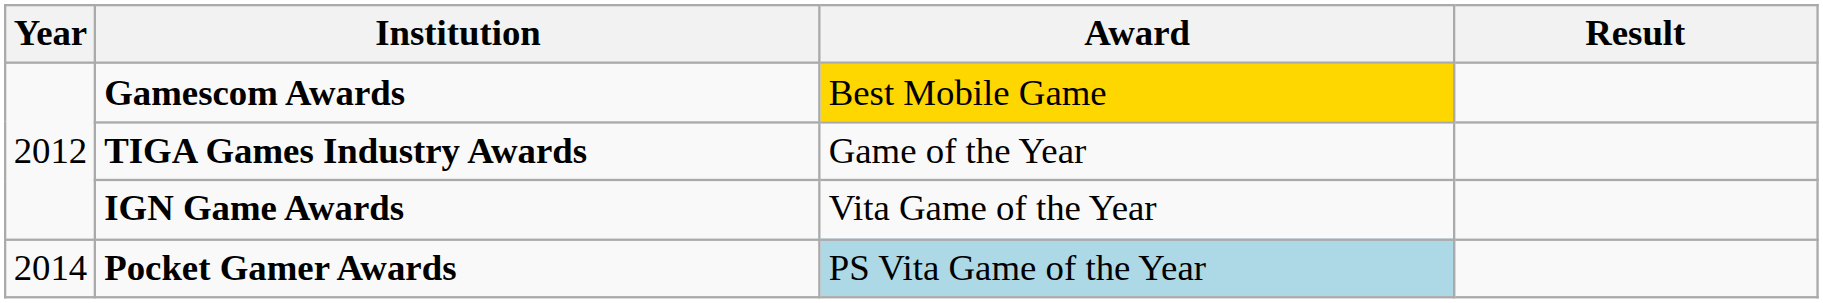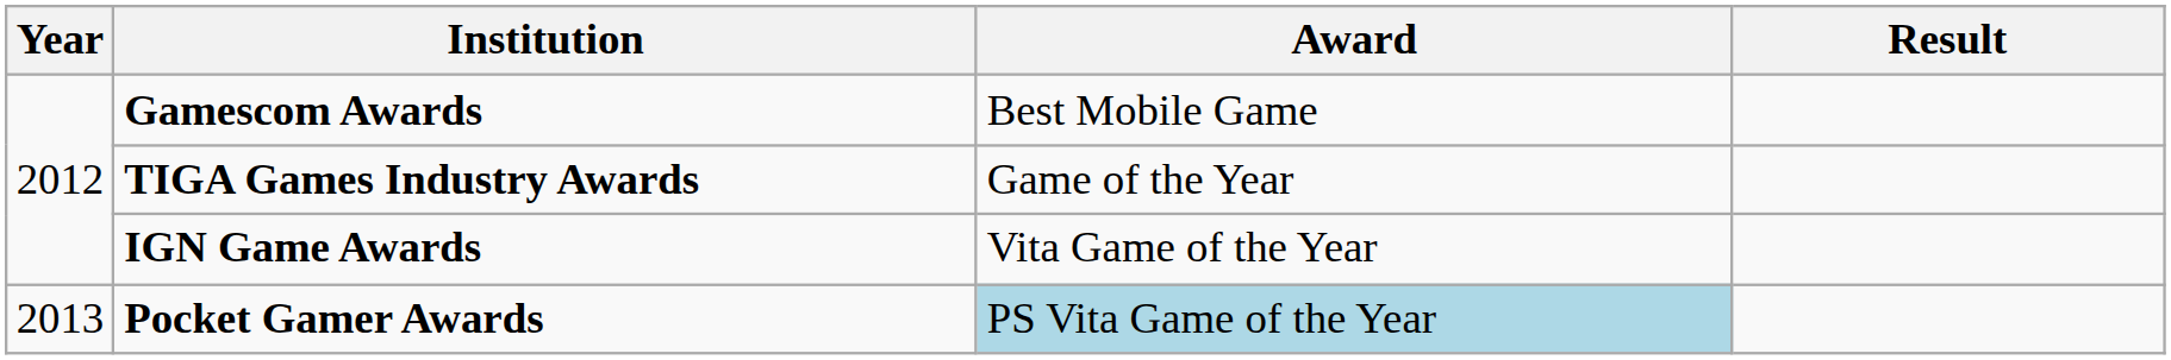Gamescom Awards | Award: gold background -> no background
Pocket Gamer Awards | Year: 2014 -> 2013
